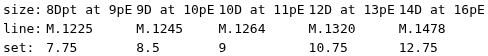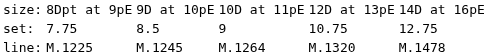rows swapped: set: <-> line:
